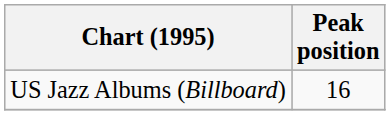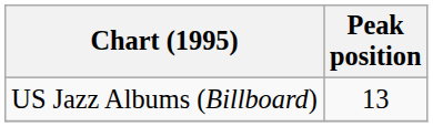US Jazz Albums (Billboard) | Peak position: 16 -> 13
